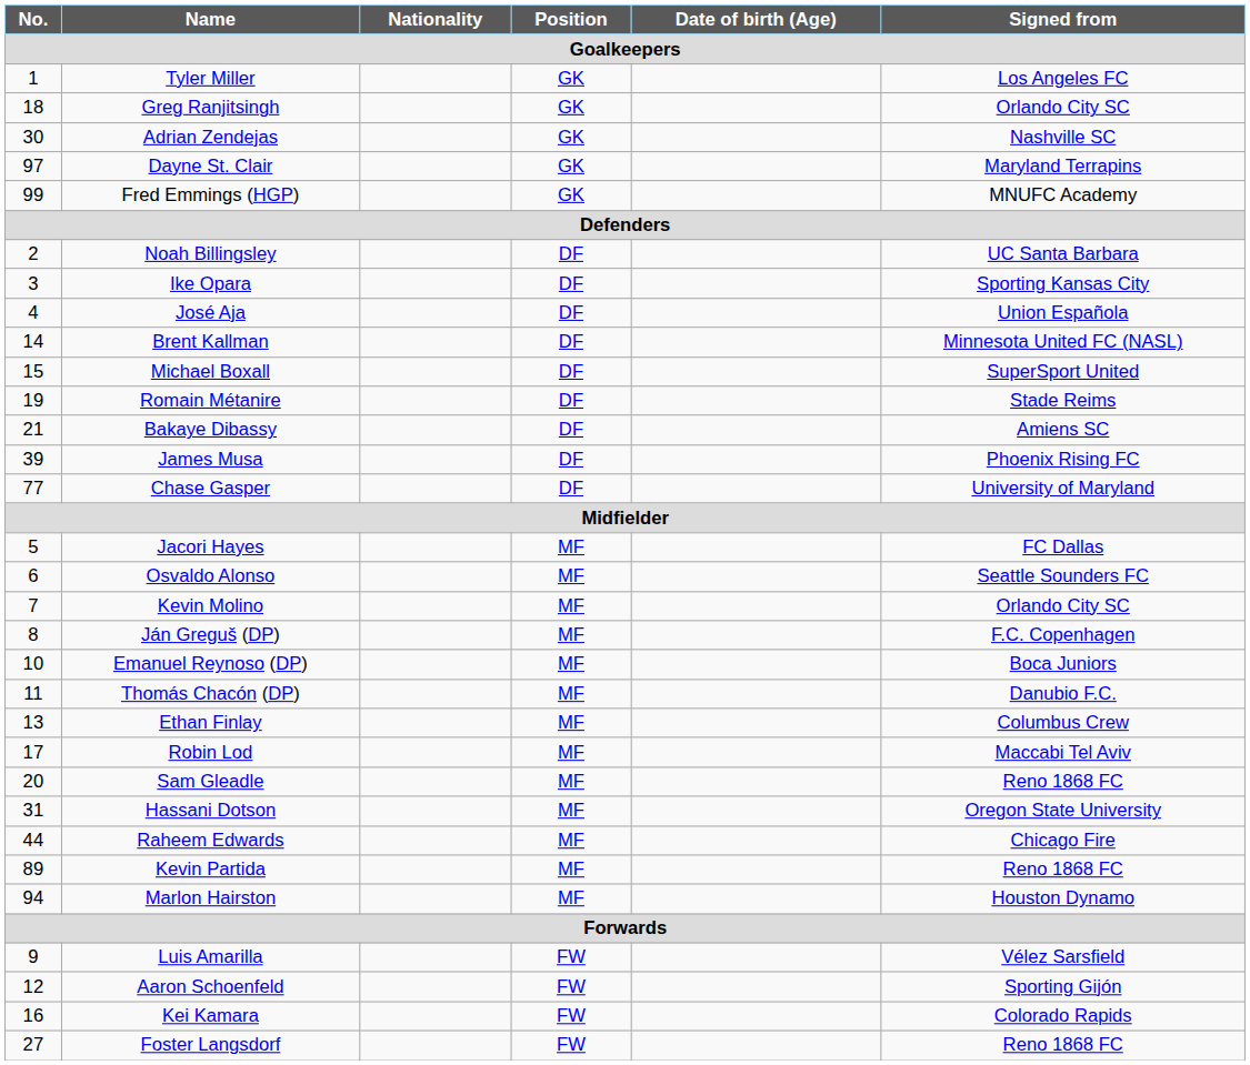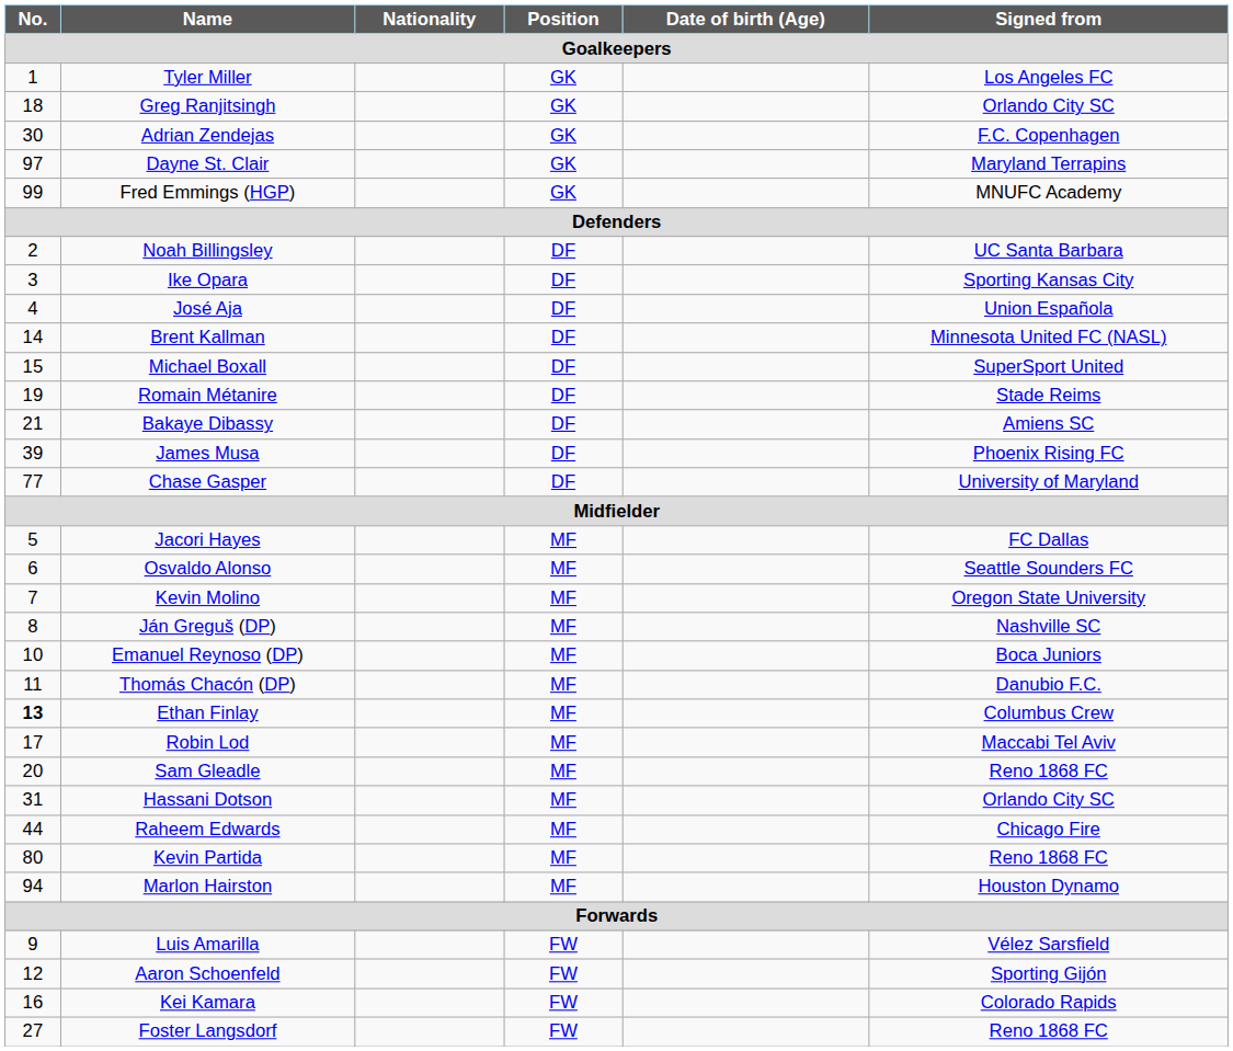Adrian Zendejas | Signed from / Goalkeepers: Nashville SC -> F.C. Copenhagen
Kevin Molino | Signed from / Goalkeepers: Orlando City SC -> Oregon State University
Ján Greguš (DP) | Signed from / Goalkeepers: F.C. Copenhagen -> Nashville SC
Ethan Finlay | No. / Goalkeepers: normal -> bold
Hassani Dotson | Signed from / Goalkeepers: Oregon State University -> Orlando City SC
Kevin Partida | No. / Goalkeepers: 89 -> 80
